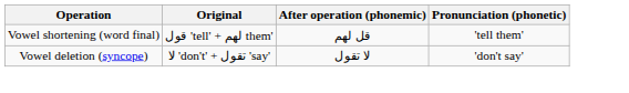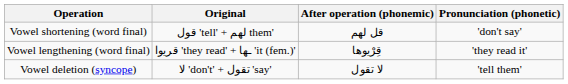Vowel shortening (word final) | Pronunciation (phonetic): 'tell them' -> 'don't say'
+ row: Vowel lengthening (word final) | قريوا 'they read' + ـها 'it (fem.)' | قِرْيوها | 'they read it'
Vowel deletion (syncope) | Pronunciation (phonetic): 'don't say' -> 'tell them'
